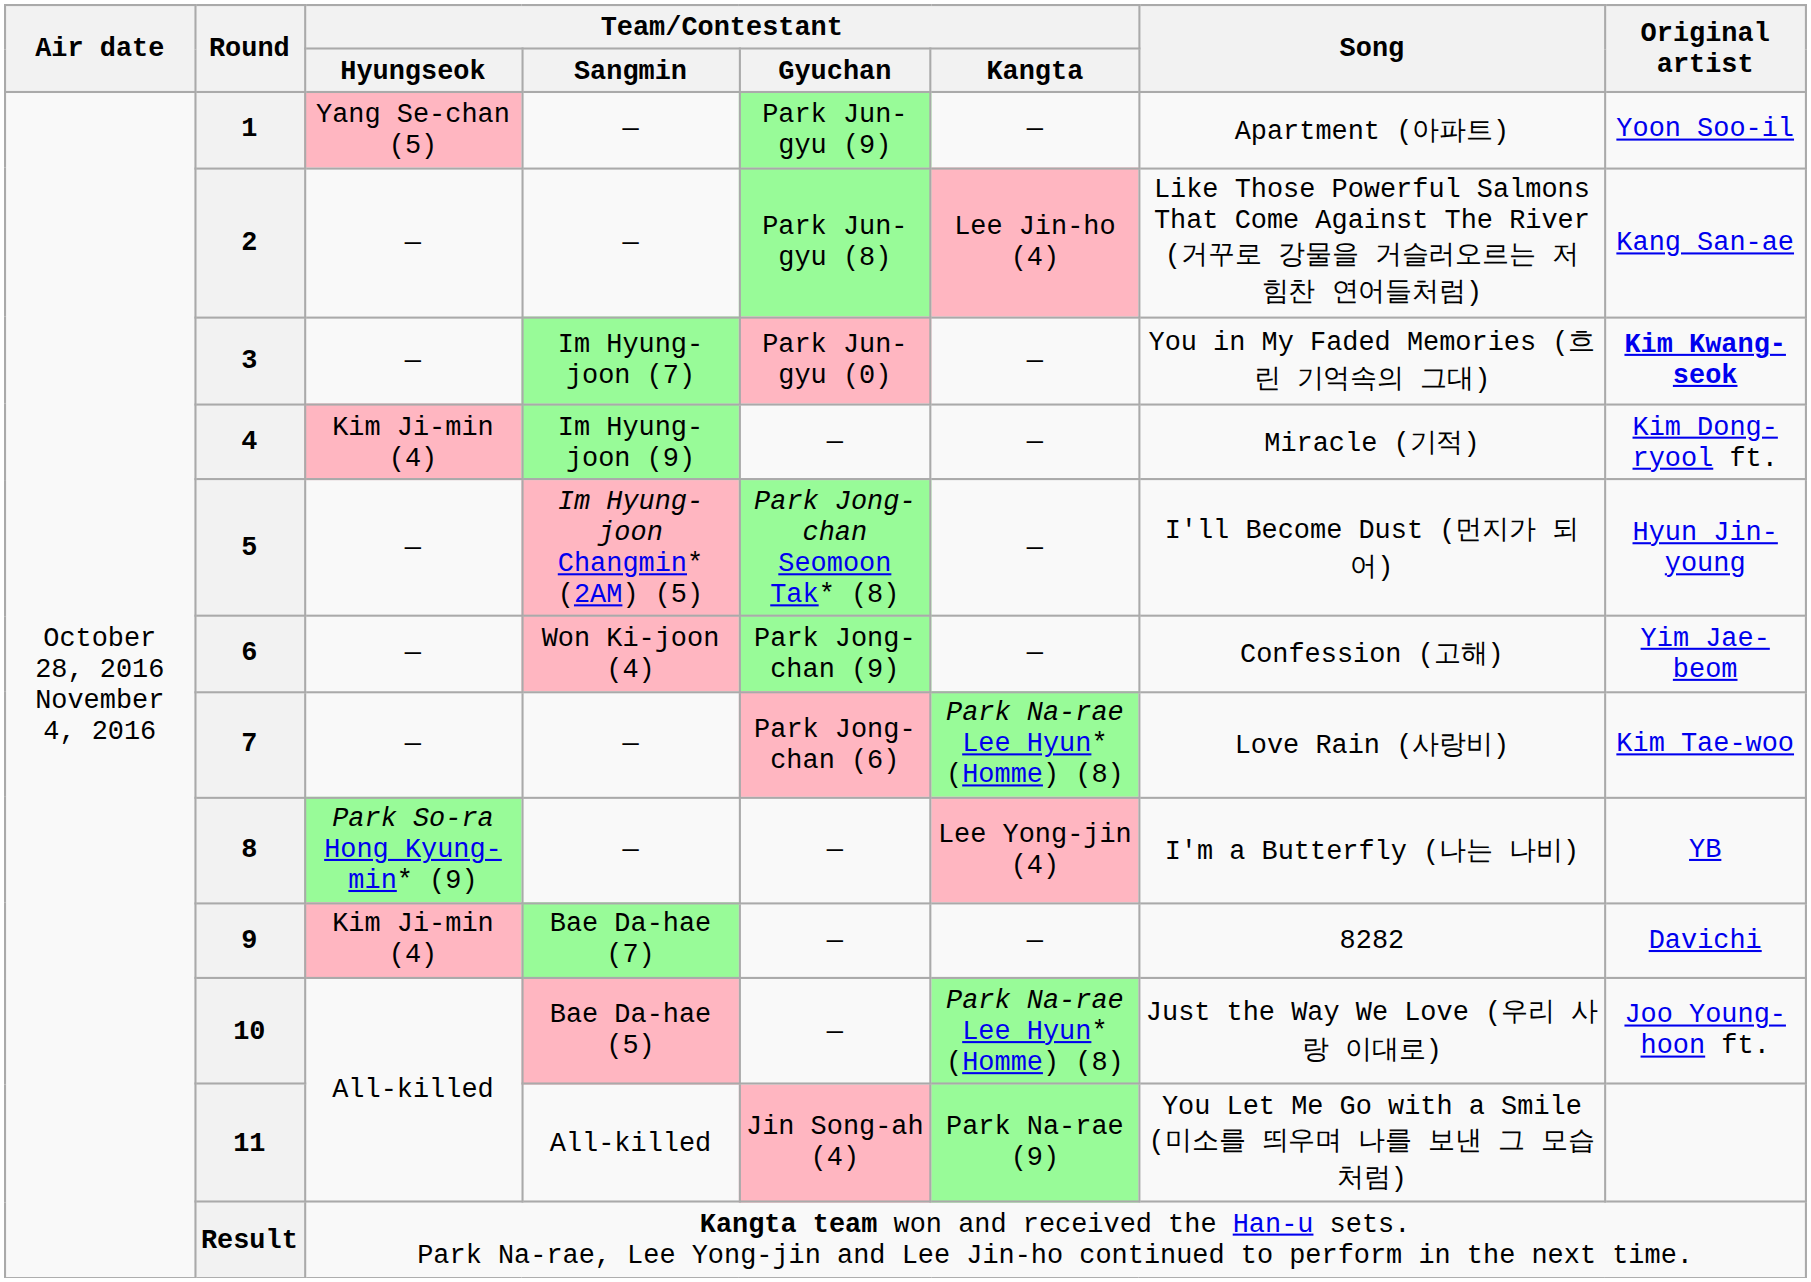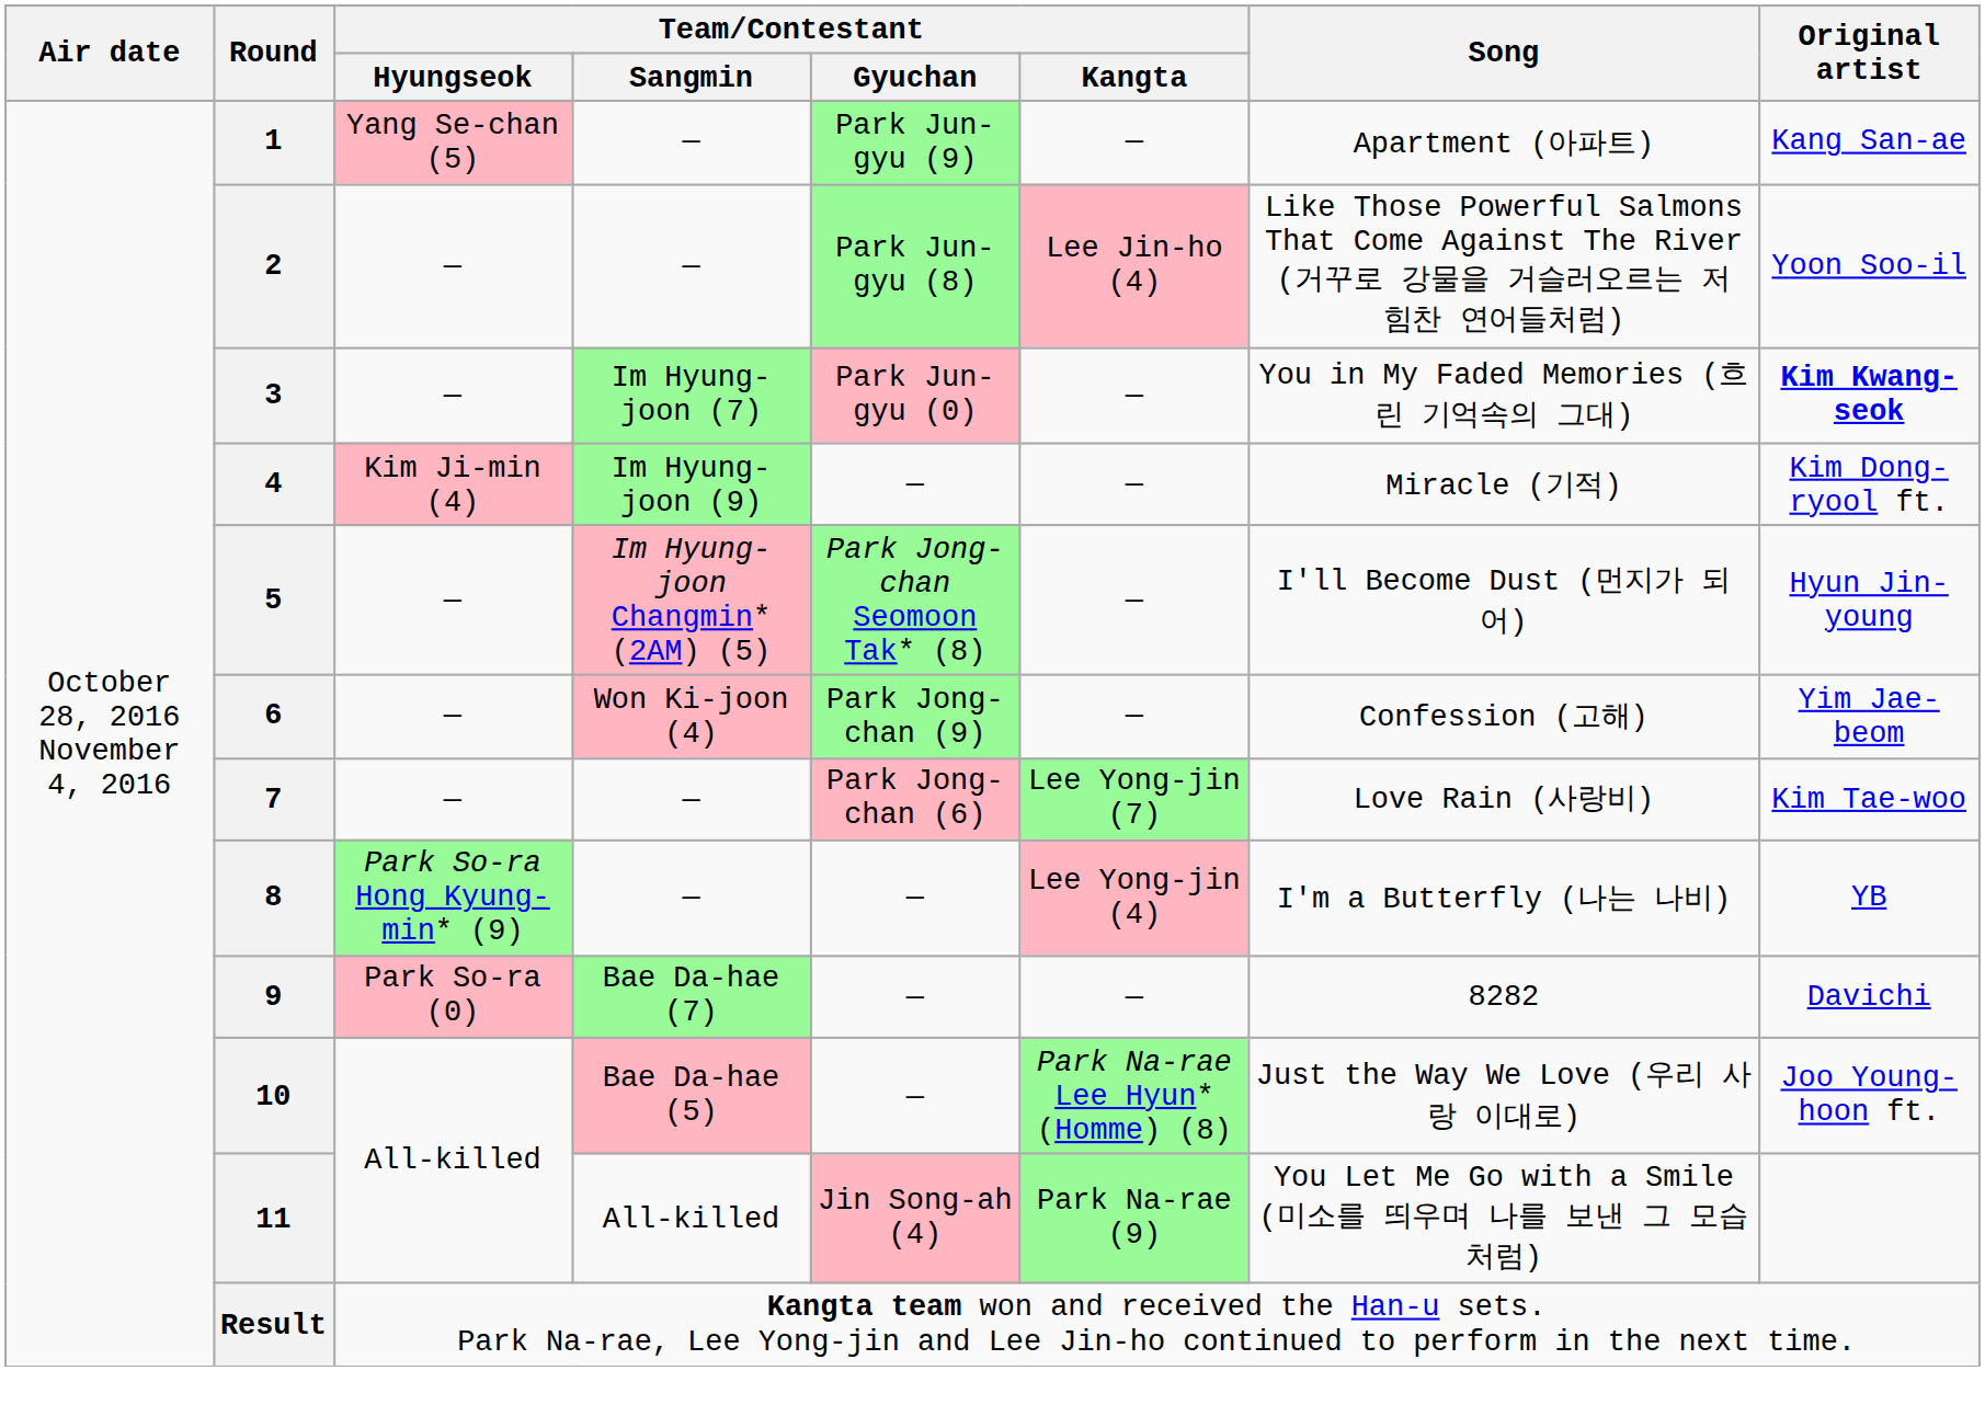1 | Original artist: Yoon Soo-il -> Kang San-ae
2 | Original artist: Kang San-ae -> Yoon Soo-il
7 | Team/Contestant / Kangta: Park Na-rae Lee Hyun* (Homme) (8) -> Lee Yong-jin (7)
9 | Team/Contestant / Hyungseok: Kim Ji-min (4) -> Park So-ra (0)
